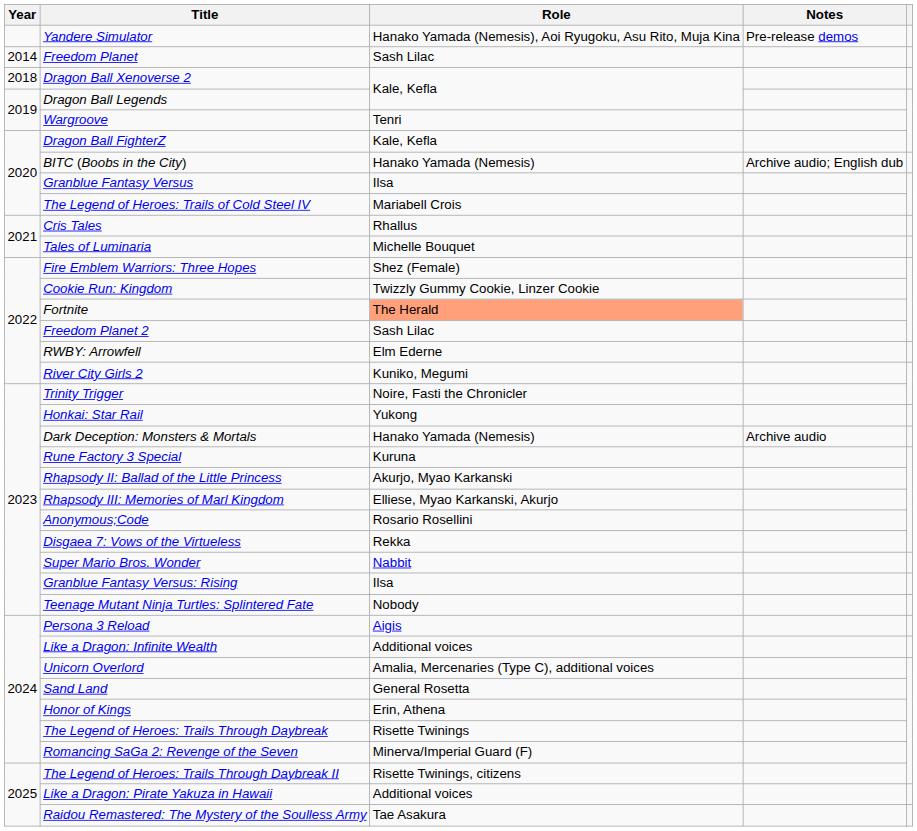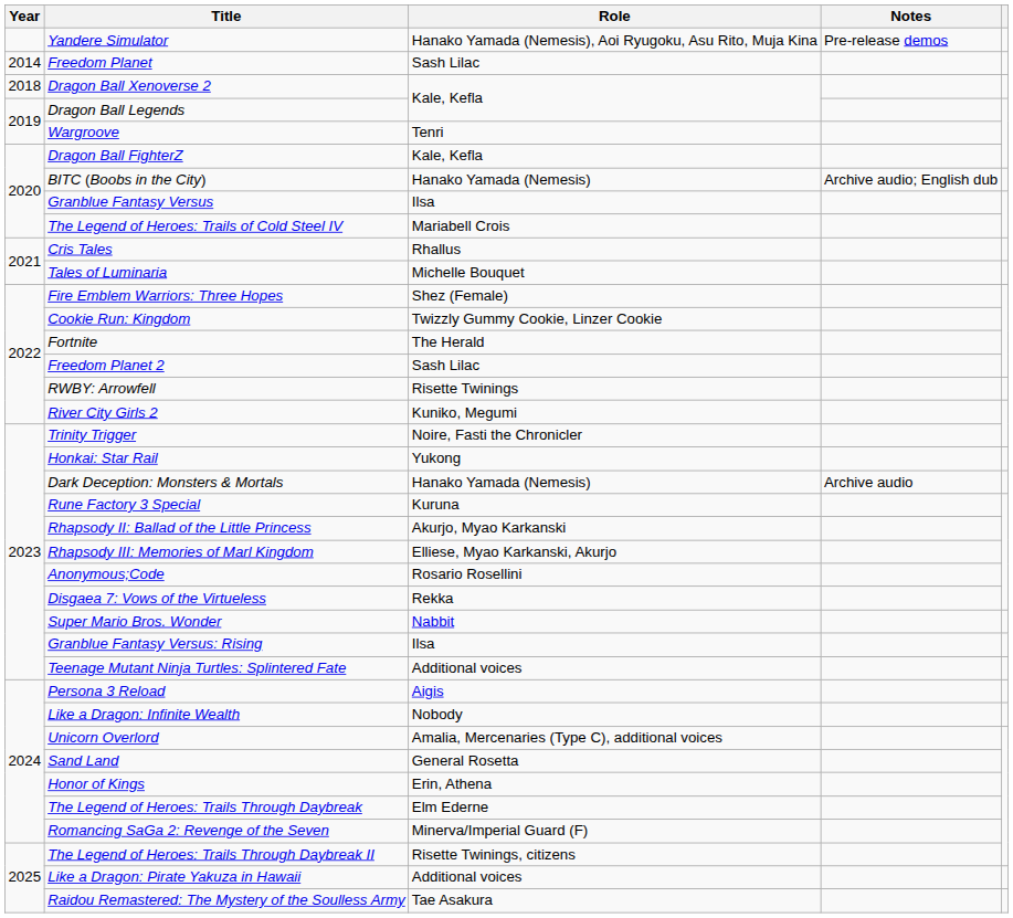Fortnite | Role: lightsalmon background -> no background
RWBY: Arrowfell | Role: Elm Ederne -> Risette Twinings
Teenage Mutant Ninja Turtles: Splintered Fate | Role: Nobody -> Additional voices
Like a Dragon: Infinite Wealth | Role: Additional voices -> Nobody
The Legend of Heroes: Trails Through Daybreak | Role: Risette Twinings -> Elm Ederne
